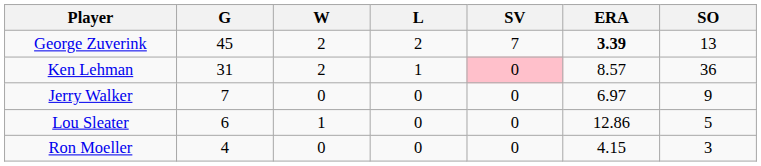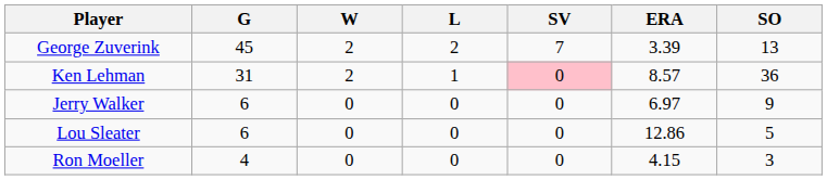George Zuverink | ERA: bold -> normal
Jerry Walker | G: 7 -> 6
Lou Sleater | W: 1 -> 0
